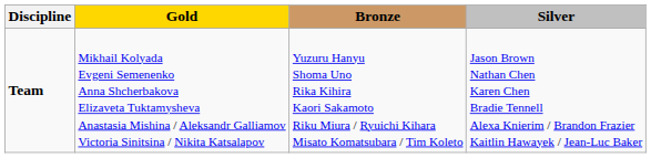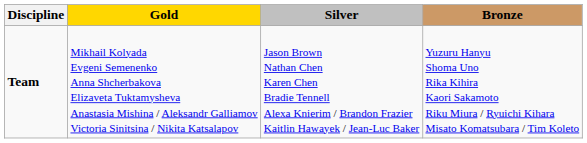columns swapped: Silver <-> Bronze
